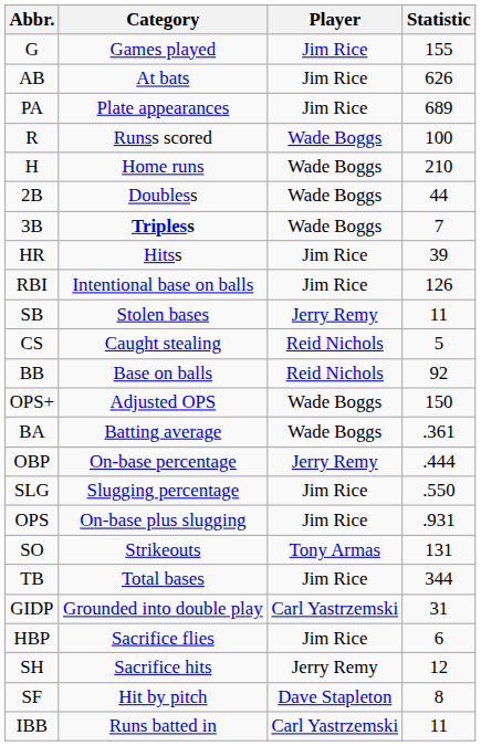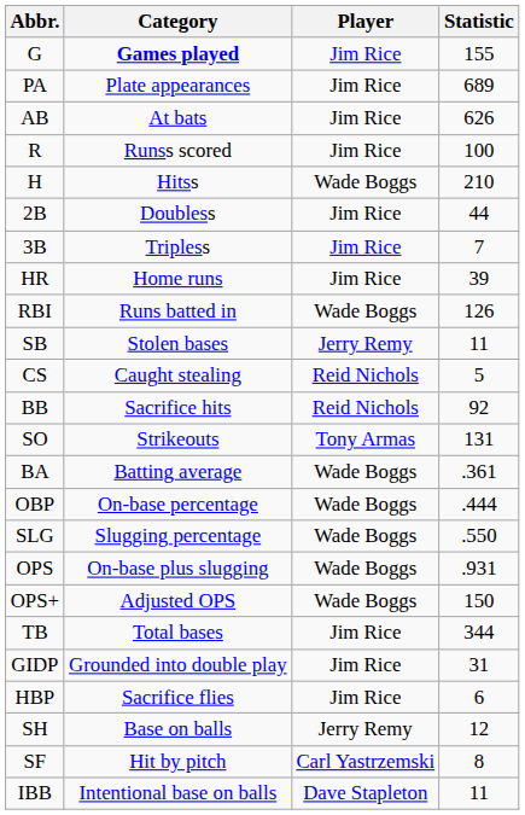G | Category: normal -> bold
rows swapped: PA <-> AB
R | Player: Wade Boggs -> Jim Rice
H | Category: Home runs -> Hitss
2B | Player: Wade Boggs -> Jim Rice
3B | Category: bold -> normal
3B | Player: Wade Boggs -> Jim Rice
HR | Category: Hitss -> Home runs
RBI | Category: Intentional base on balls -> Runs batted in
RBI | Player: Jim Rice -> Wade Boggs
BB | Category: Base on balls -> Sacrifice hits
rows swapped: SO <-> OPS+
OBP | Player: Jerry Remy -> Wade Boggs
SLG | Player: Jim Rice -> Wade Boggs
OPS | Player: Jim Rice -> Wade Boggs
GIDP | Player: Carl Yastrzemski -> Jim Rice
SH | Category: Sacrifice hits -> Base on balls
SF | Player: Dave Stapleton -> Carl Yastrzemski
IBB | Category: Runs batted in -> Intentional base on balls
IBB | Player: Carl Yastrzemski -> Dave Stapleton
